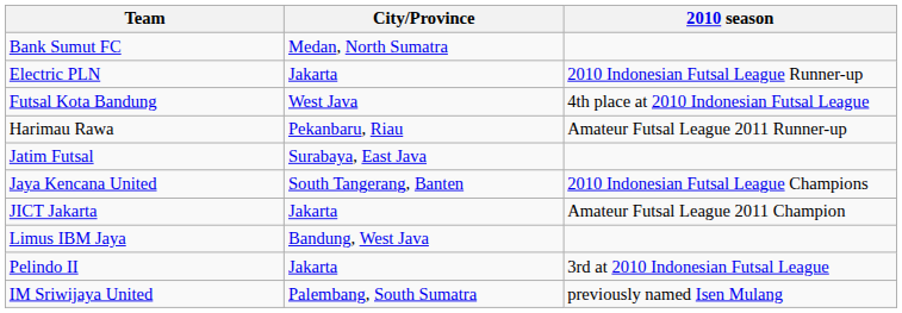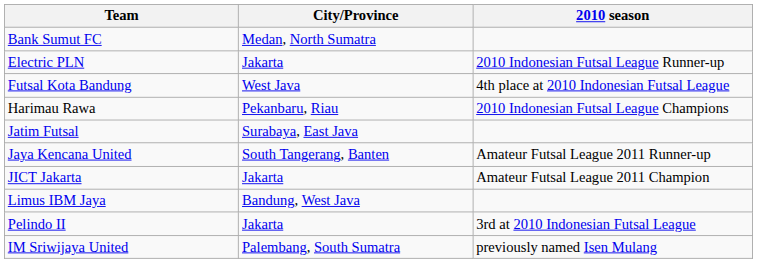Harimau Rawa | 2010 season: Amateur Futsal League 2011 Runner-up -> 2010 Indonesian Futsal League Champions
Jaya Kencana United | 2010 season: 2010 Indonesian Futsal League Champions -> Amateur Futsal League 2011 Runner-up
